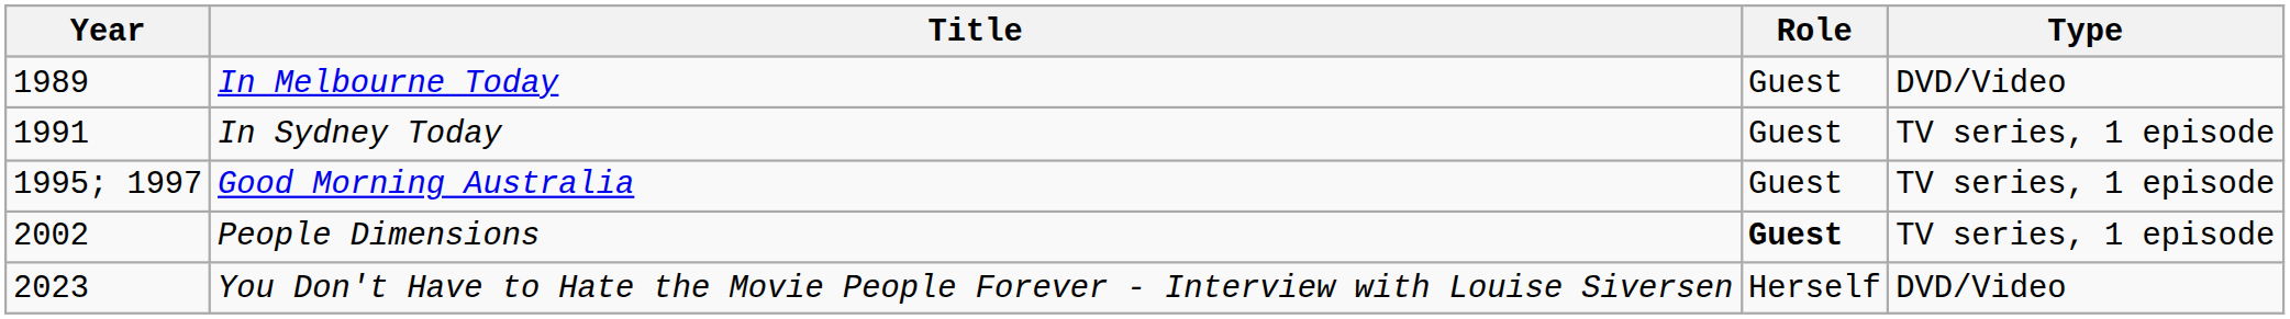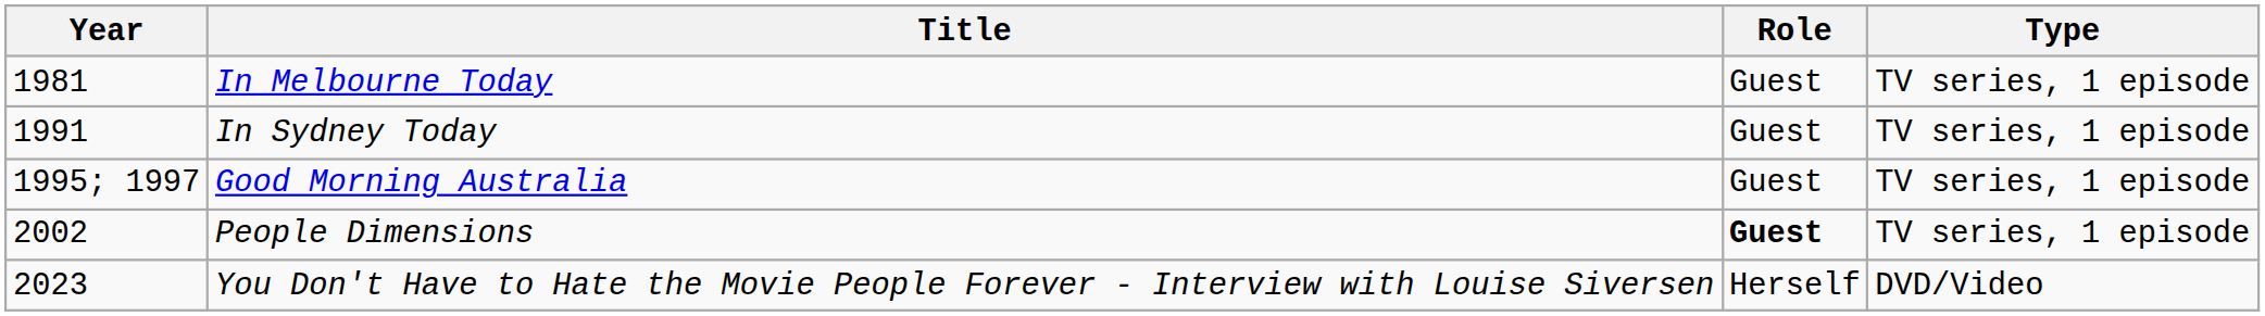In Melbourne Today | Year: 1989 -> 1981
In Melbourne Today | Type: DVD/Video -> TV series, 1 episode
